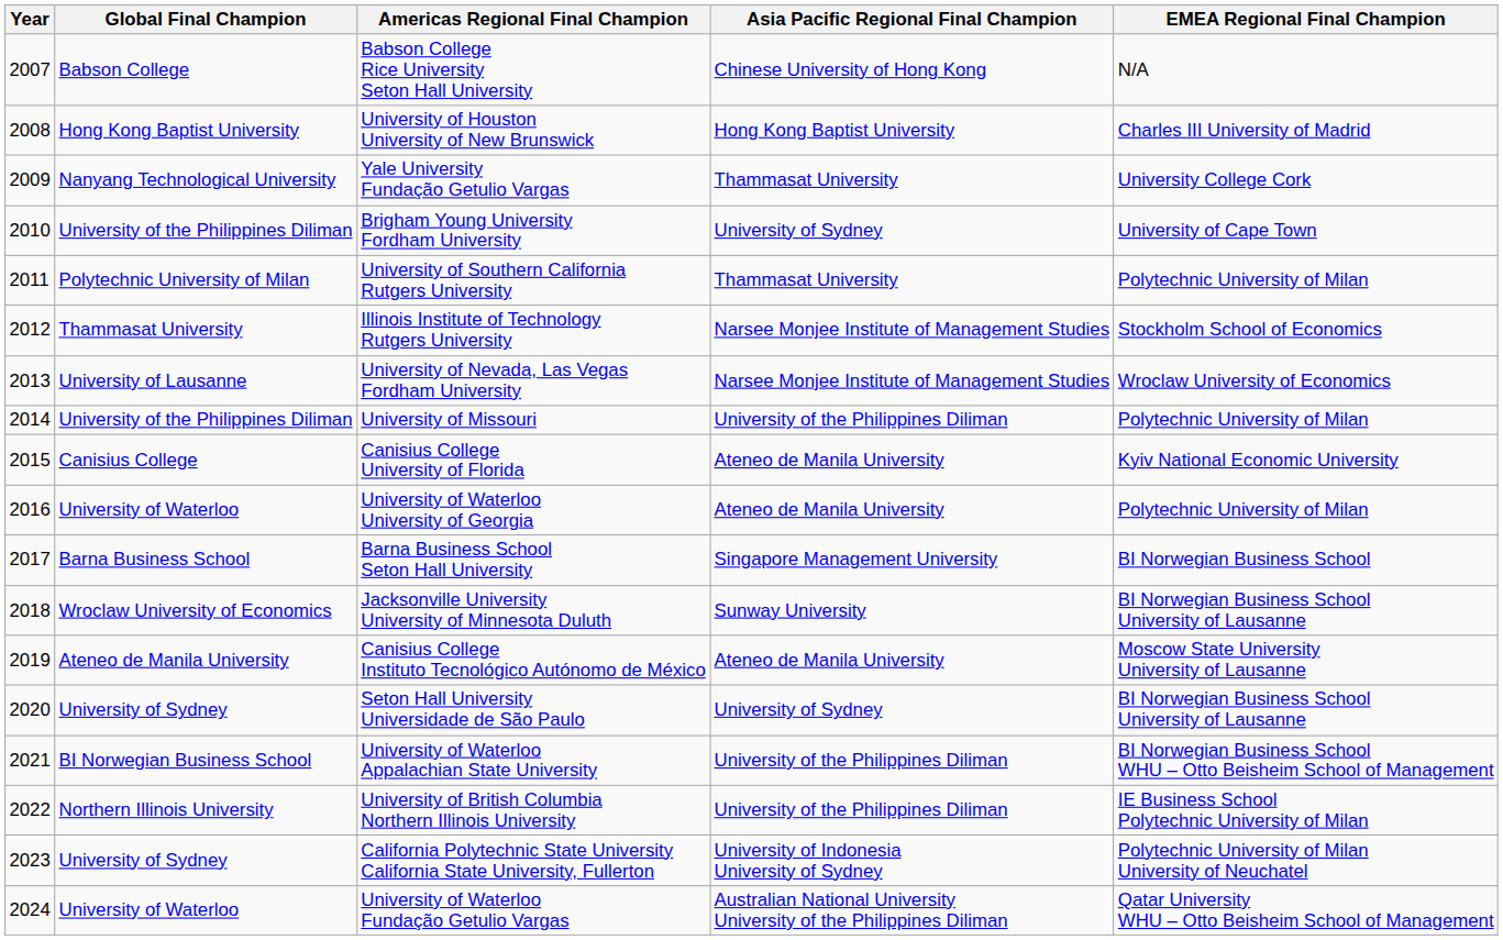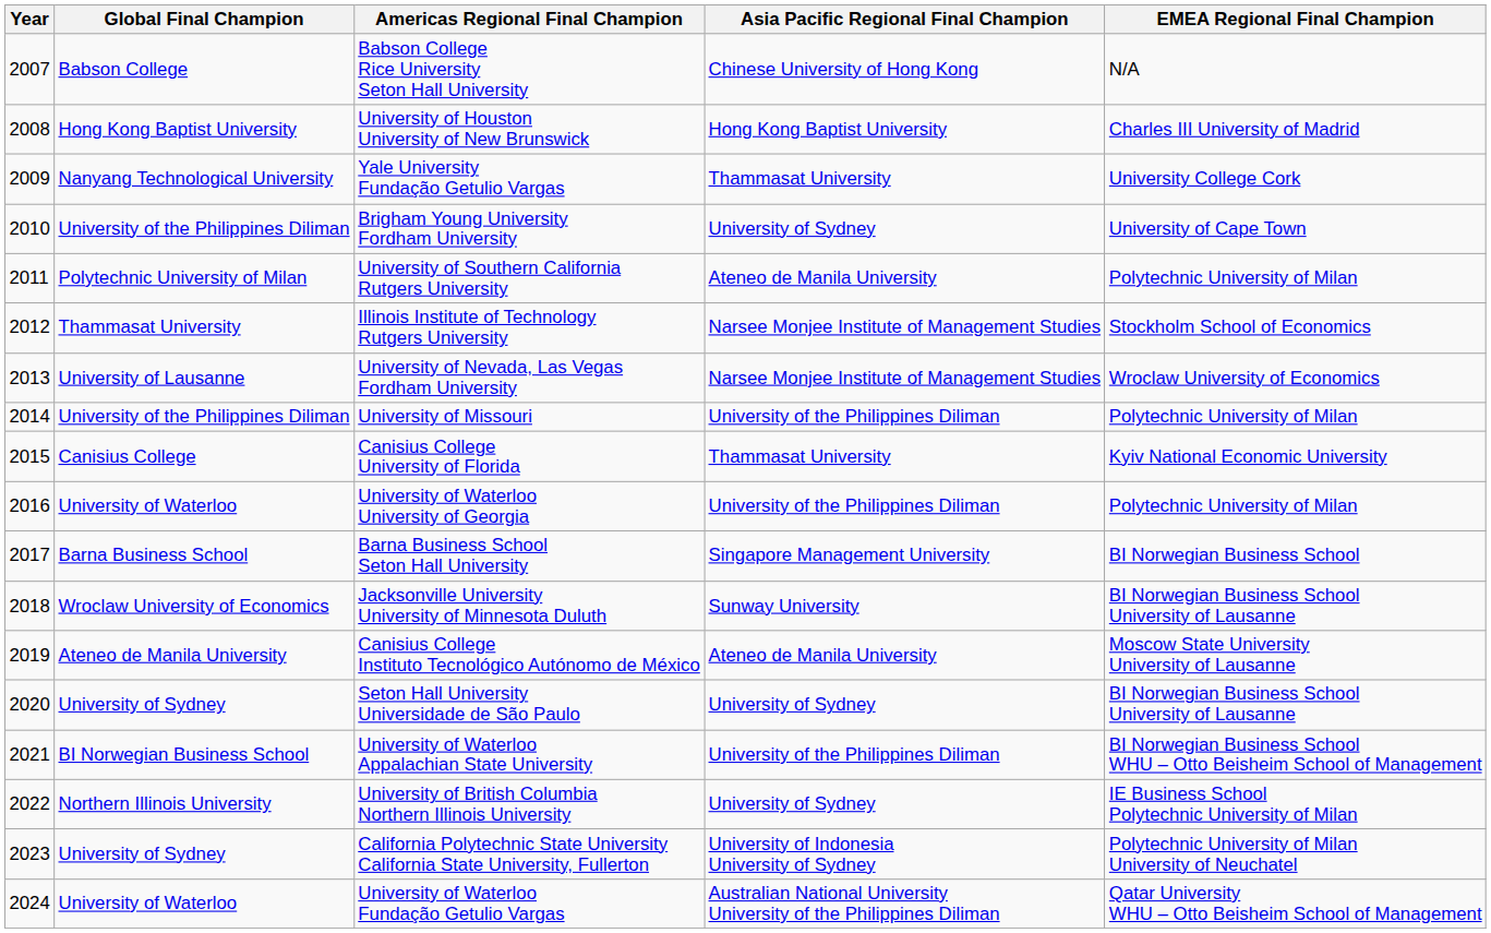University of Southern California Rutgers University | Asia Pacific Regional Final Champion: Thammasat University -> Ateneo de Manila University
Canisius College University of Florida | Asia Pacific Regional Final Champion: Ateneo de Manila University -> Thammasat University
University of Waterloo University of Georgia | Asia Pacific Regional Final Champion: Ateneo de Manila University -> University of the Philippines Diliman
University of British Columbia Northern Illinois University | Asia Pacific Regional Final Champion: University of the Philippines Diliman -> University of Sydney
